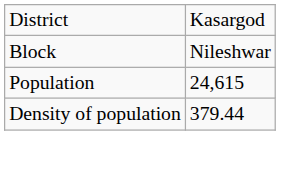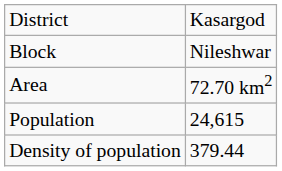+ row: Area | 72.70 km2
